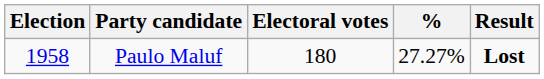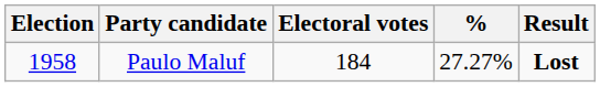Paulo Maluf | Electoral votes: 180 -> 184
